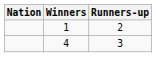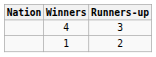rows swapped: 4 <-> 1
